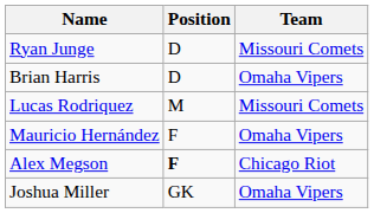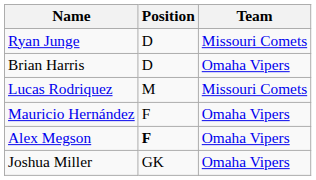Alex Megson | Team: Chicago Riot -> Omaha Vipers
